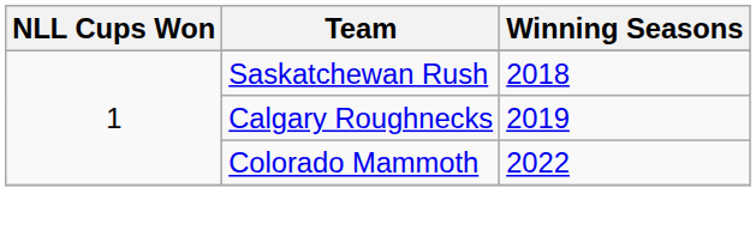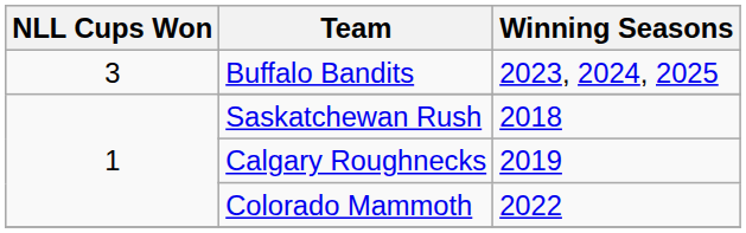+ row: 3 | Buffalo Bandits | 2023, 2024, 2025
